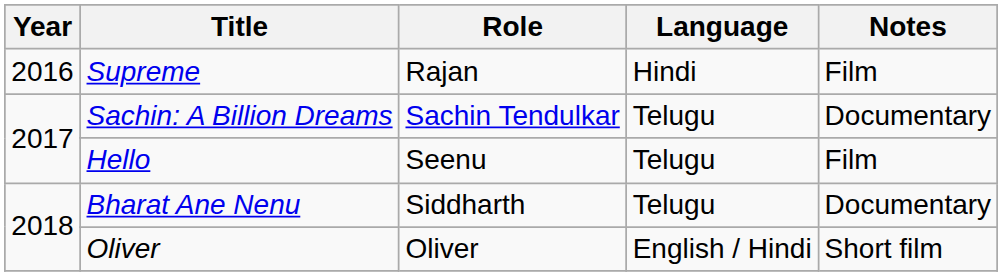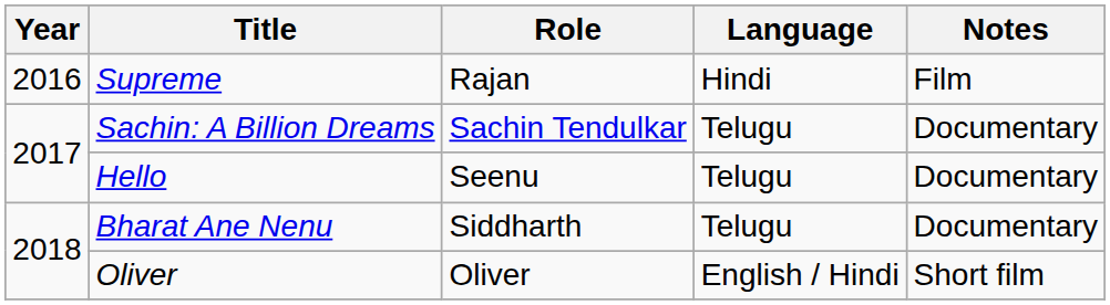Hello | Notes: Film -> Documentary
